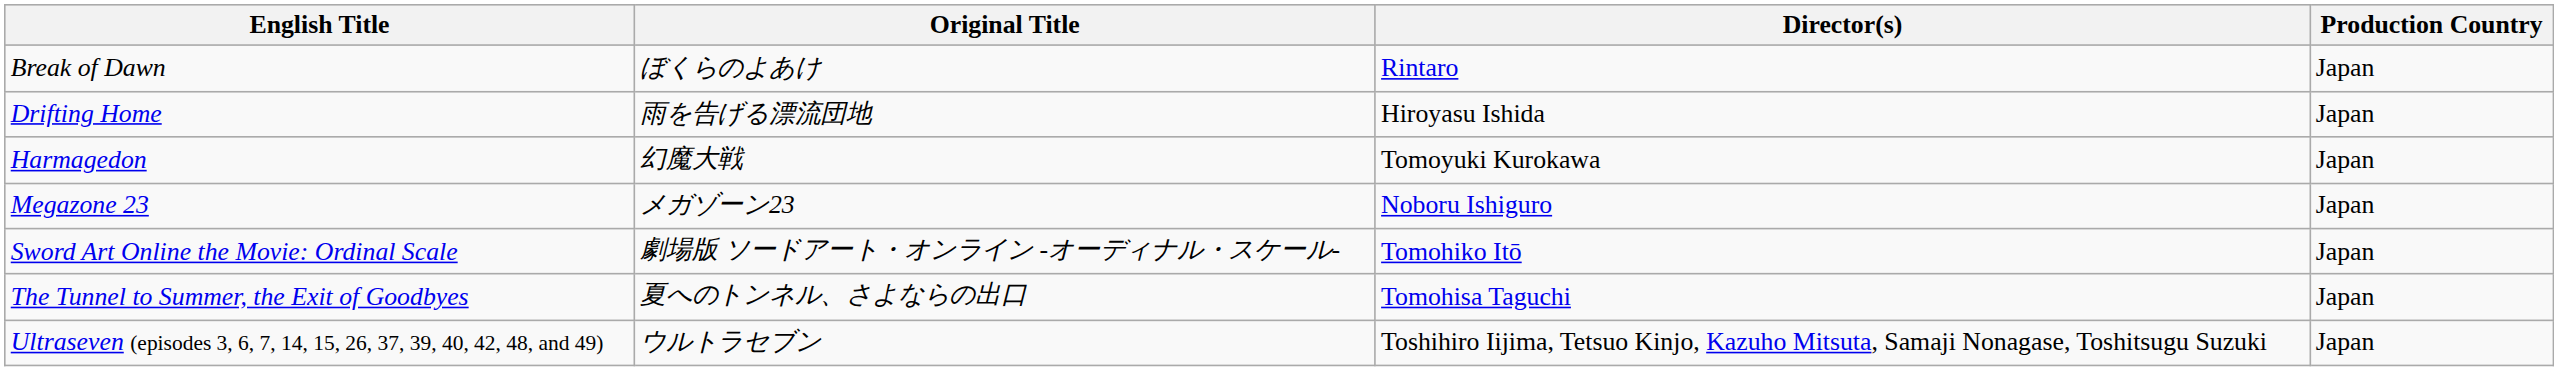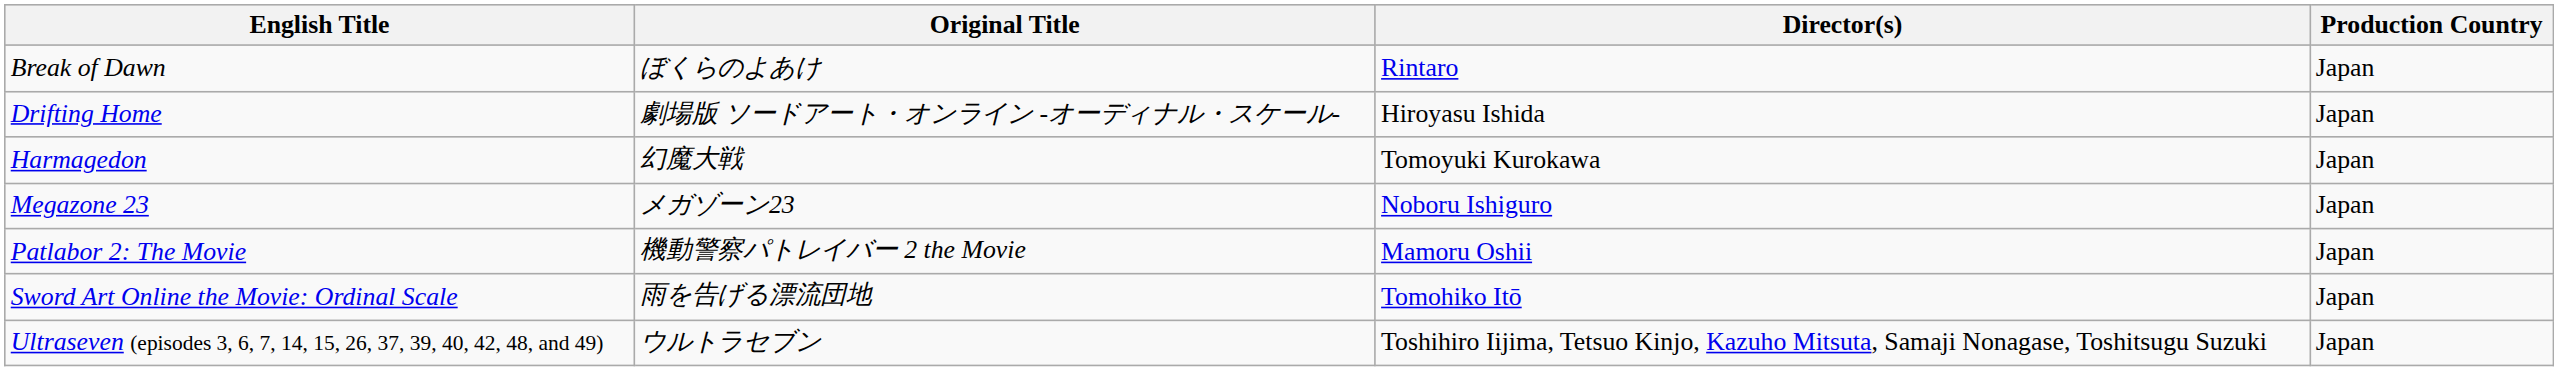Drifting Home | Original Title: 雨を告げる漂流団地 -> 劇場版 ソードアート・オンライン -オーディナル・スケール-
+ row: Patlabor 2: The Movie | 機動警察パトレイバー 2 the Movie | Mamoru Oshii | Japan
Sword Art Online the Movie: Ordinal Scale | Original Title: 劇場版 ソードアート・オンライン -オーディナル・スケール- -> 雨を告げる漂流団地
- row: The Tunnel to Summer, the Exit of Goodbyes | 夏へのトンネル、さよならの出口 | Tomohisa Taguchi | Japan
